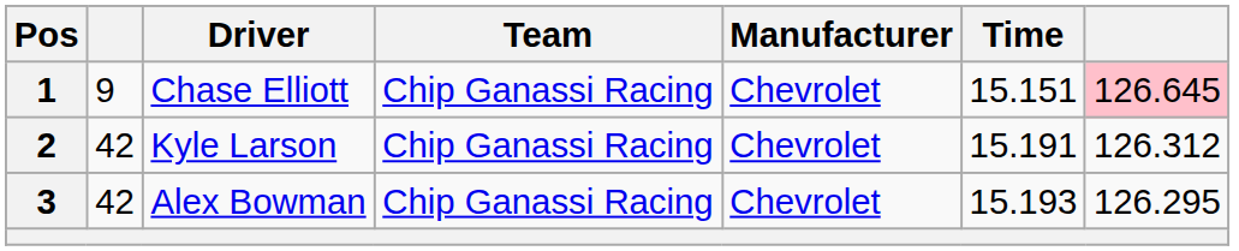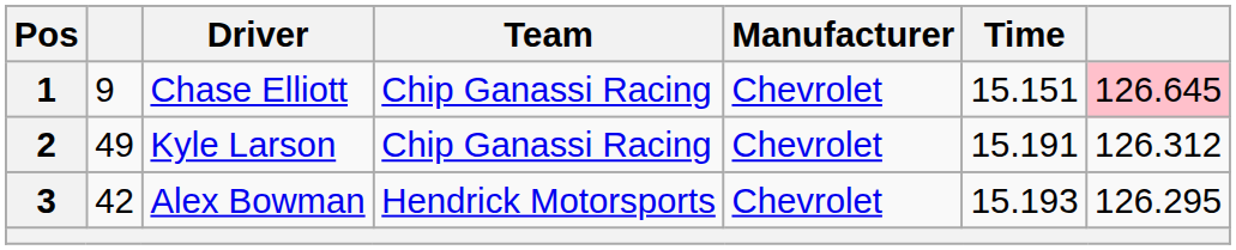2 | column 2: 42 -> 49
3 | Team: Chip Ganassi Racing -> Hendrick Motorsports
